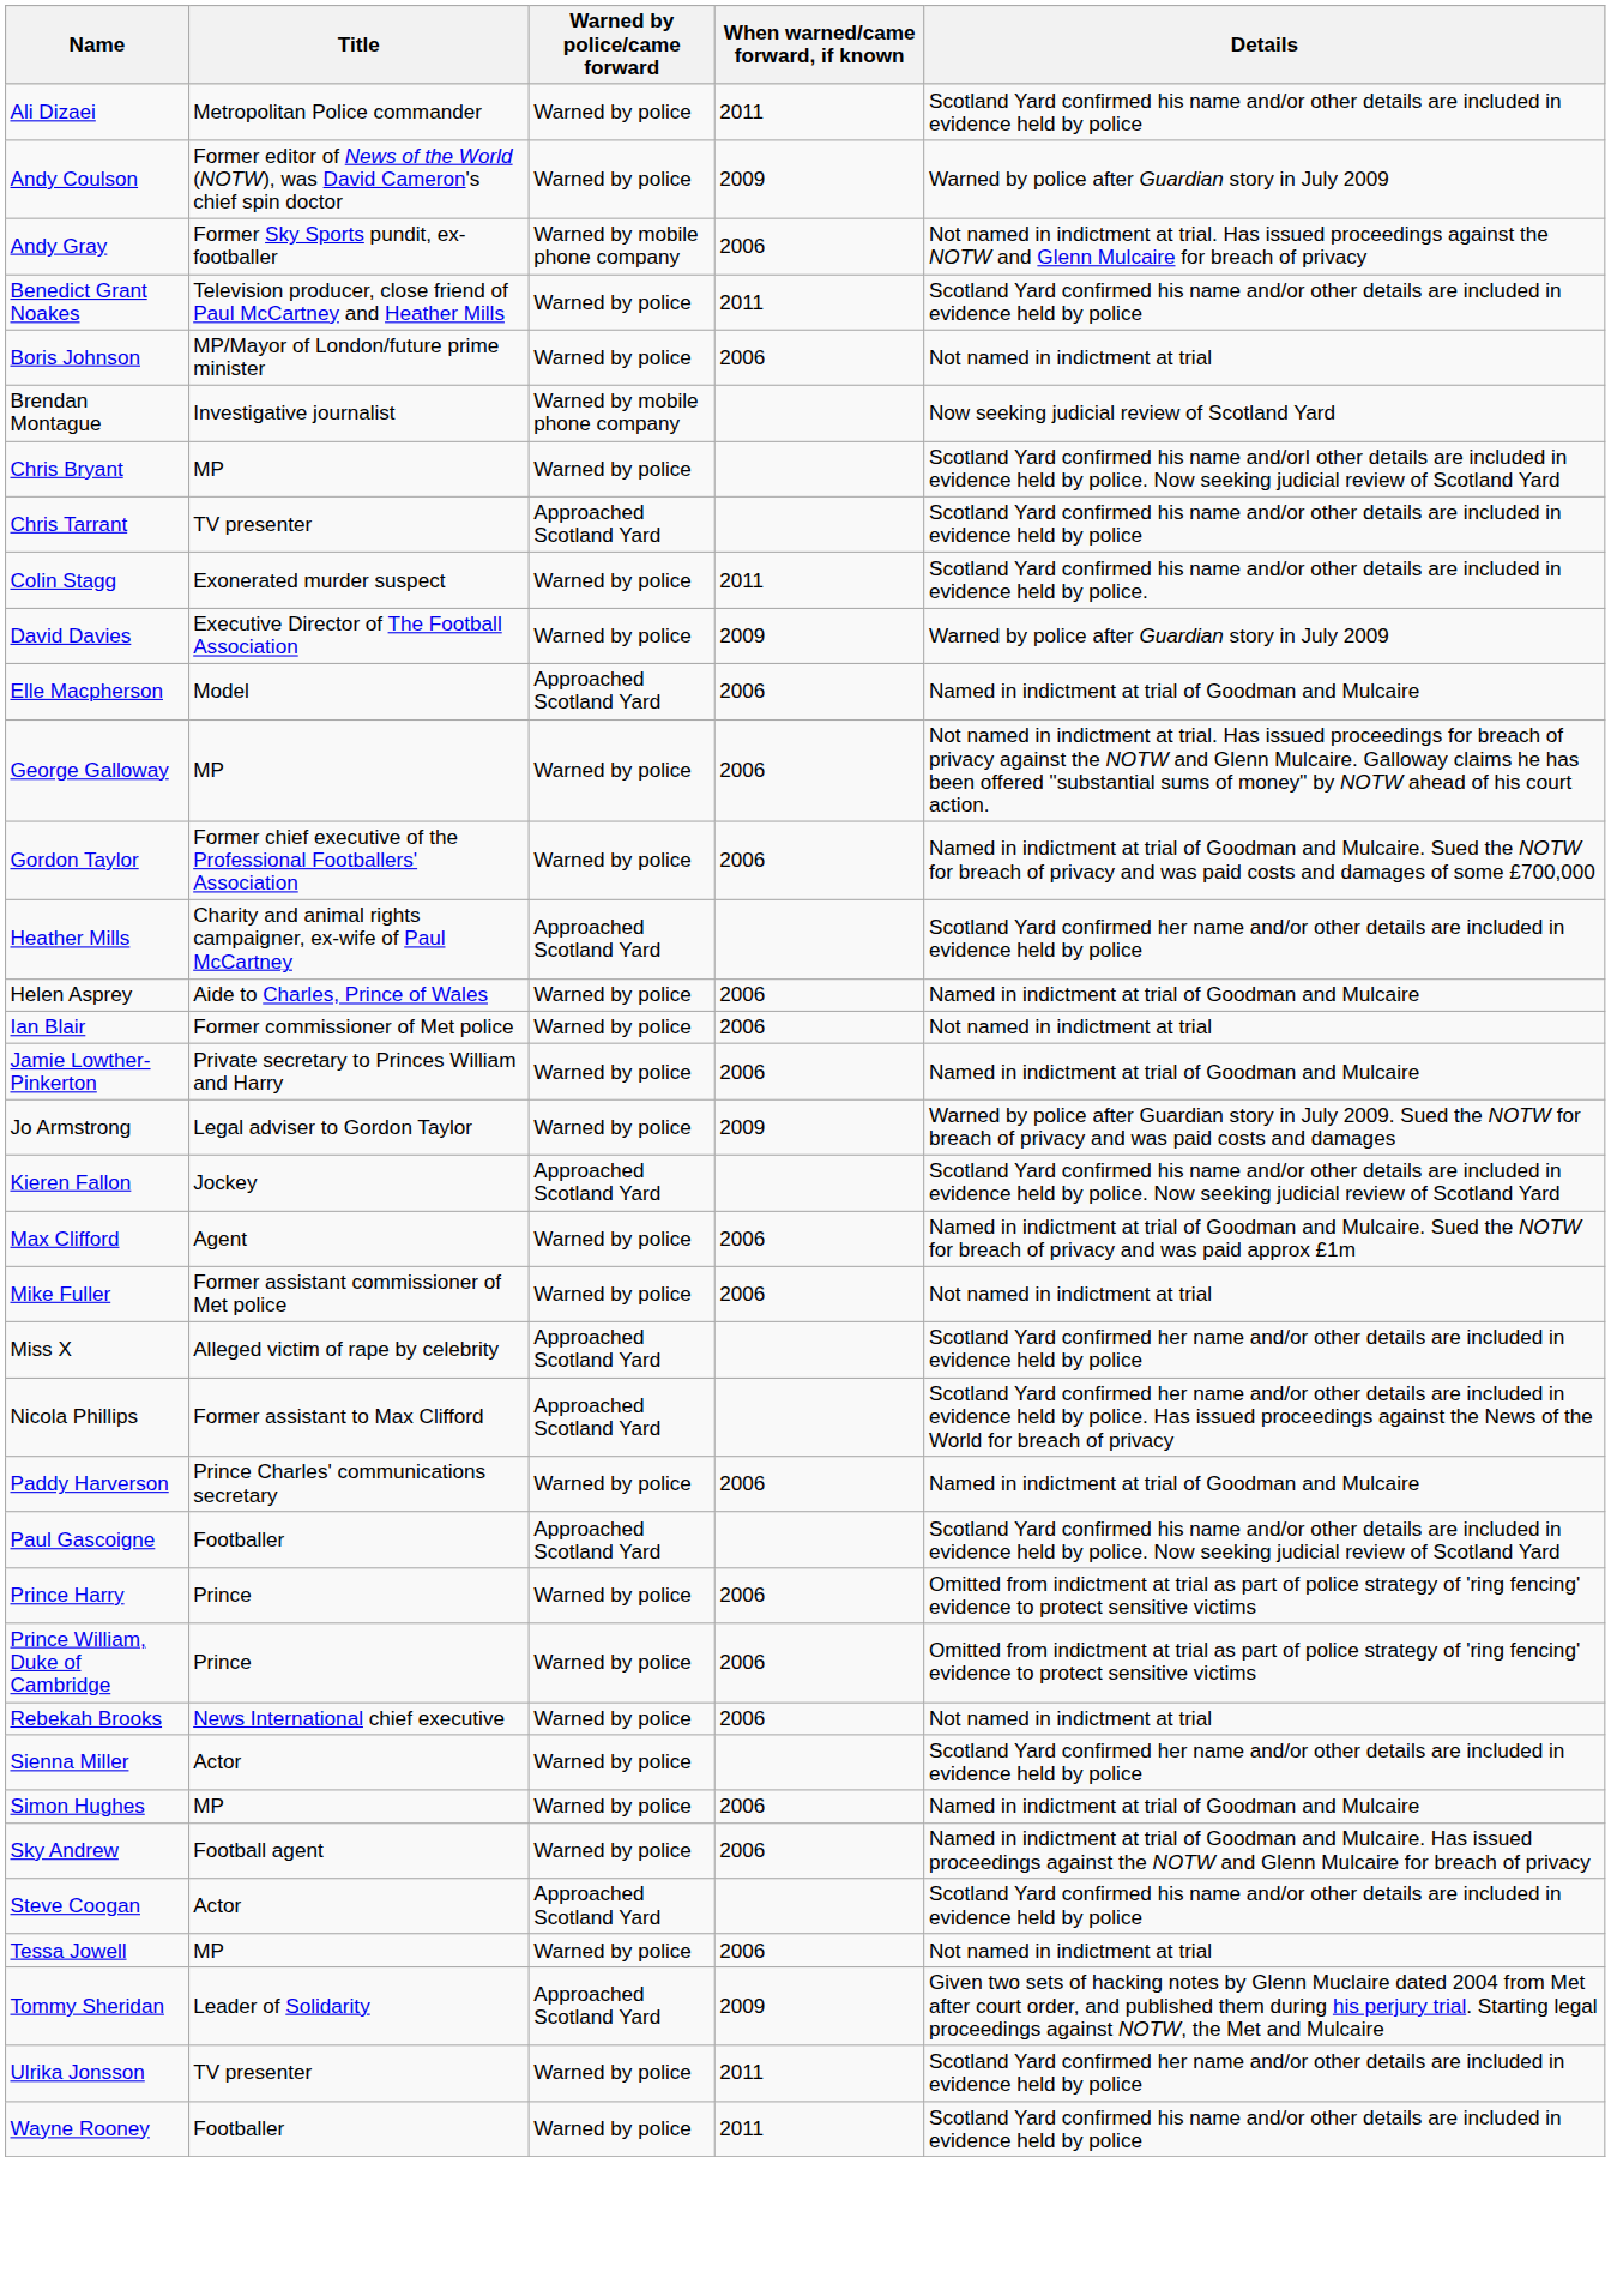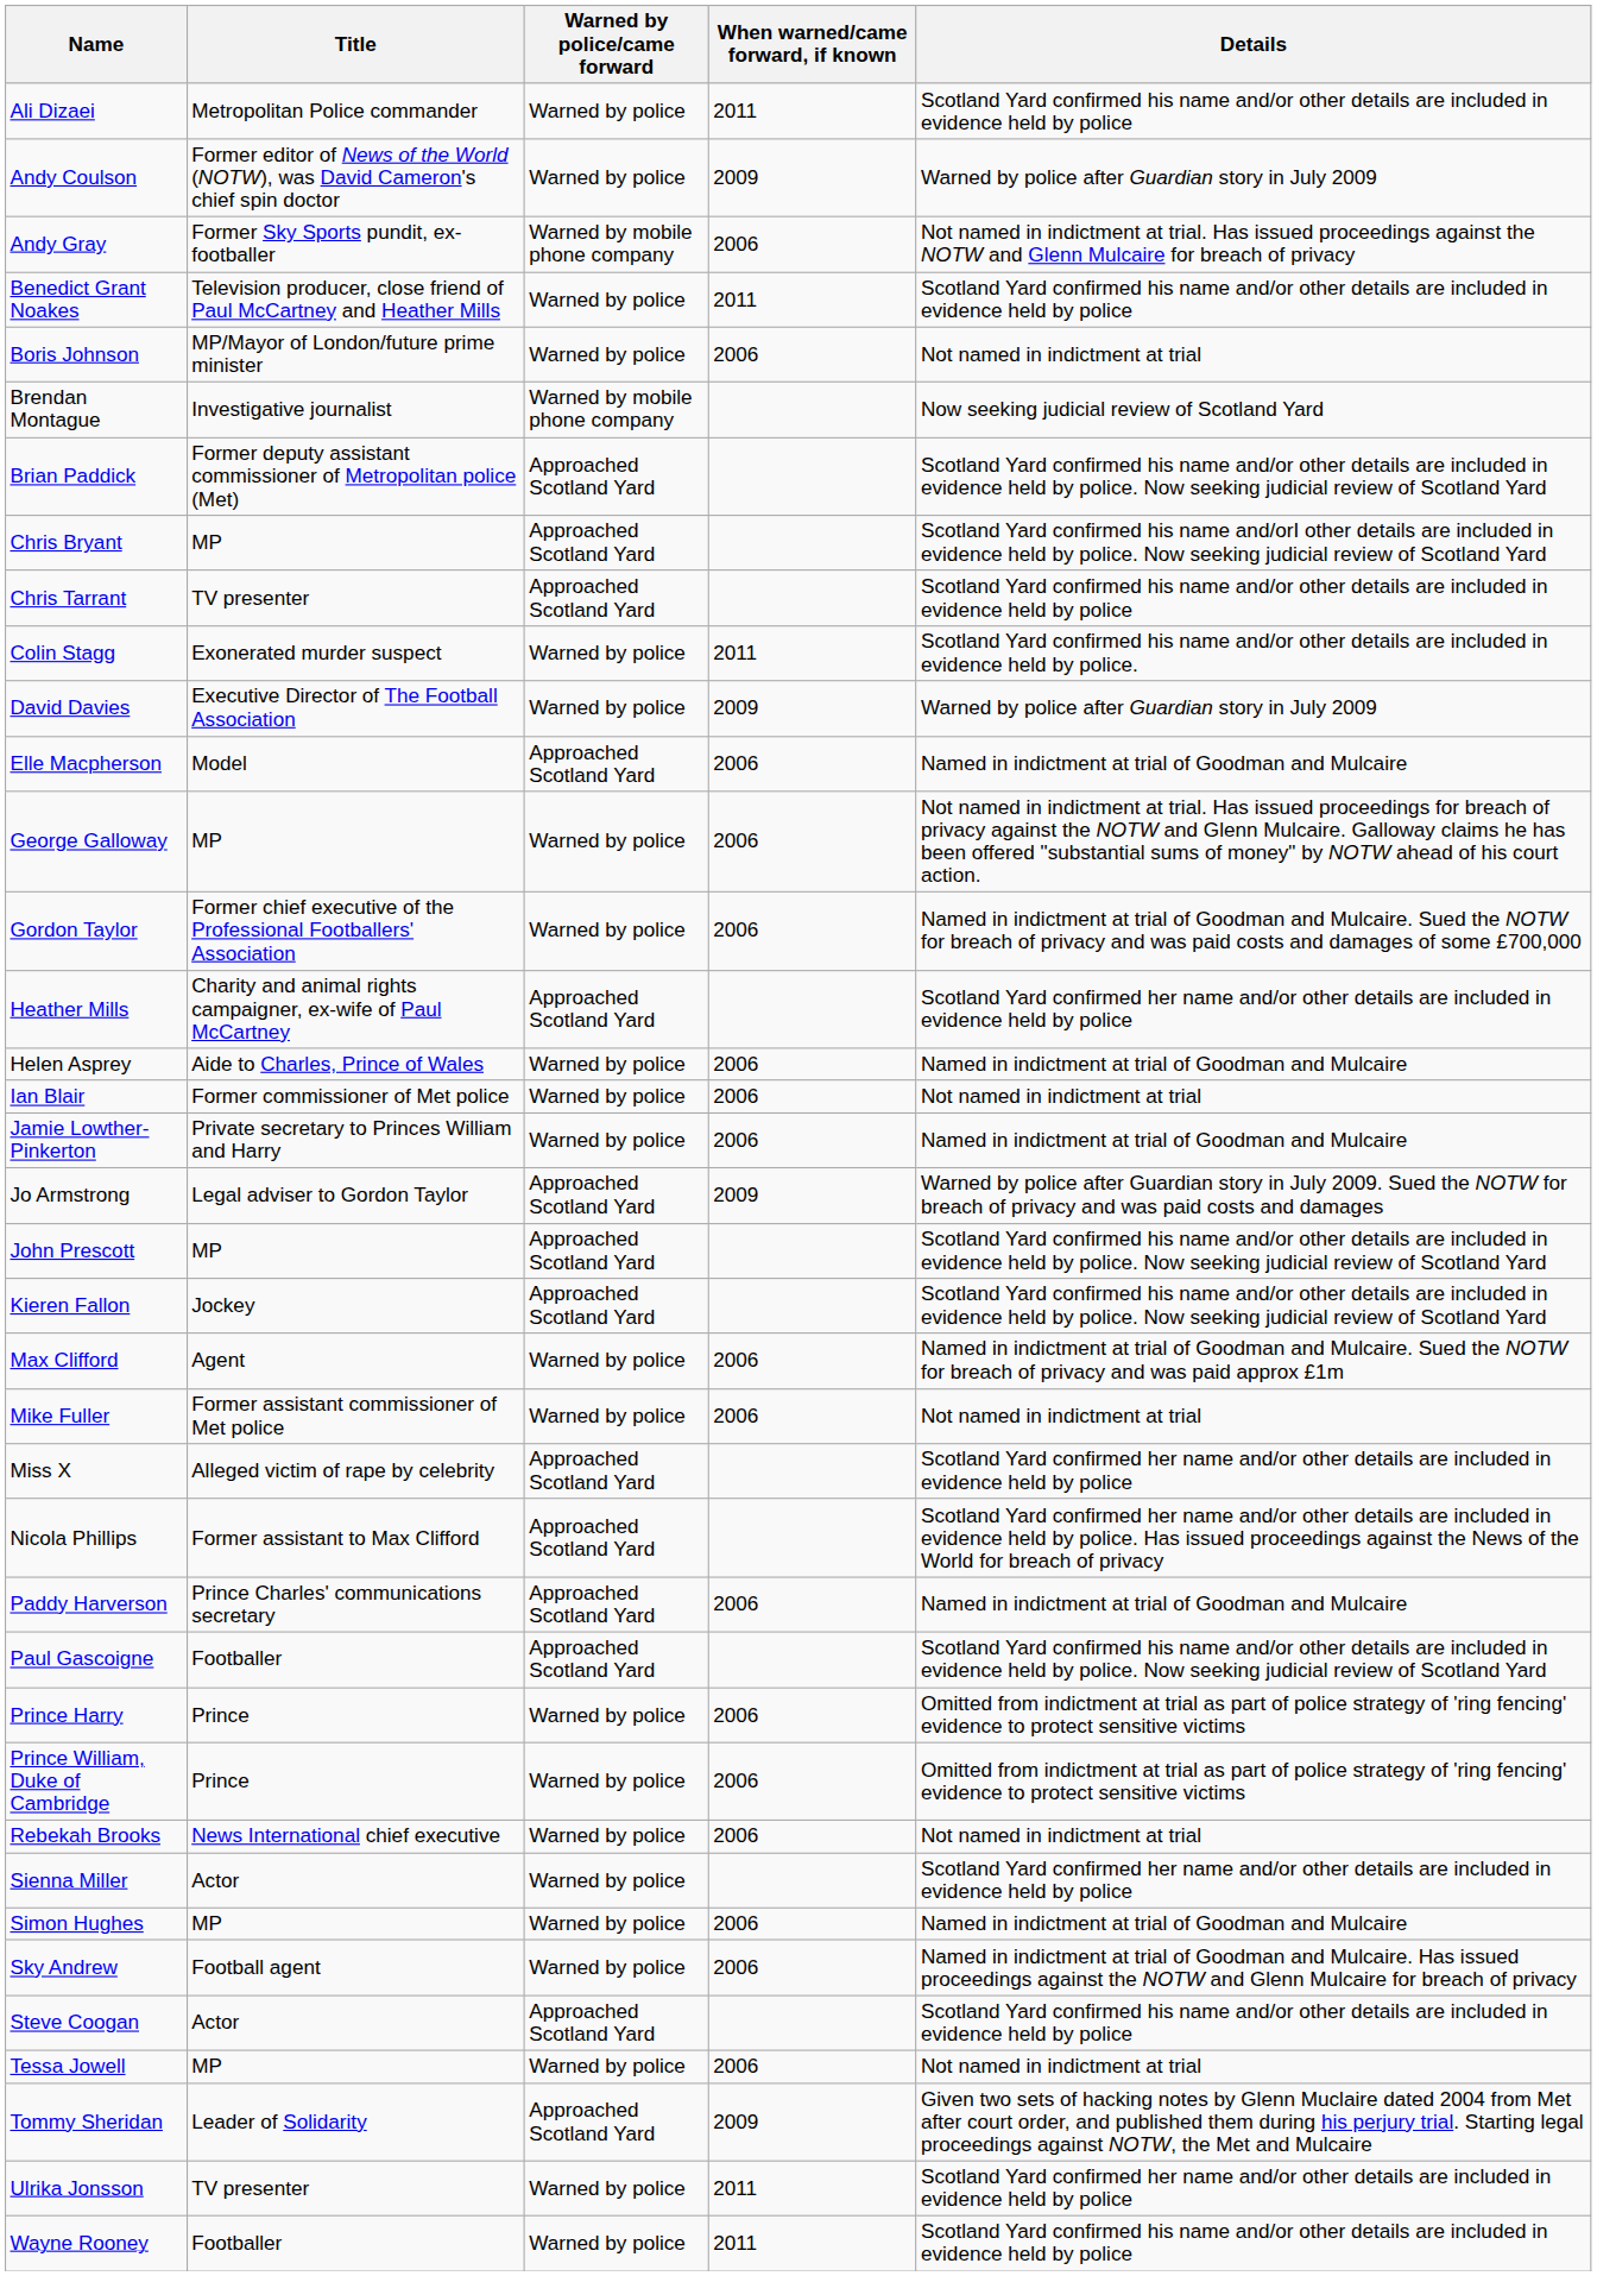+ row: Brian Paddick | Former deputy assistant commissioner of Metropolitan police (Met) | Approached Scotland Yard | Scotland Yard confirmed his name and/or other details are included in evidence held by police. Now seeking judicial review of Scotland Yard
Chris Bryant | Warned by police/came forward: Warned by police -> Approached Scotland Yard
Jo Armstrong | Warned by police/came forward: Warned by police -> Approached Scotland Yard
+ row: John Prescott | MP | Approached Scotland Yard | Scotland Yard confirmed his name and/or other details are included in evidence held by police. Now seeking judicial review of Scotland Yard
Paddy Harverson | Warned by police/came forward: Warned by police -> Approached Scotland Yard
